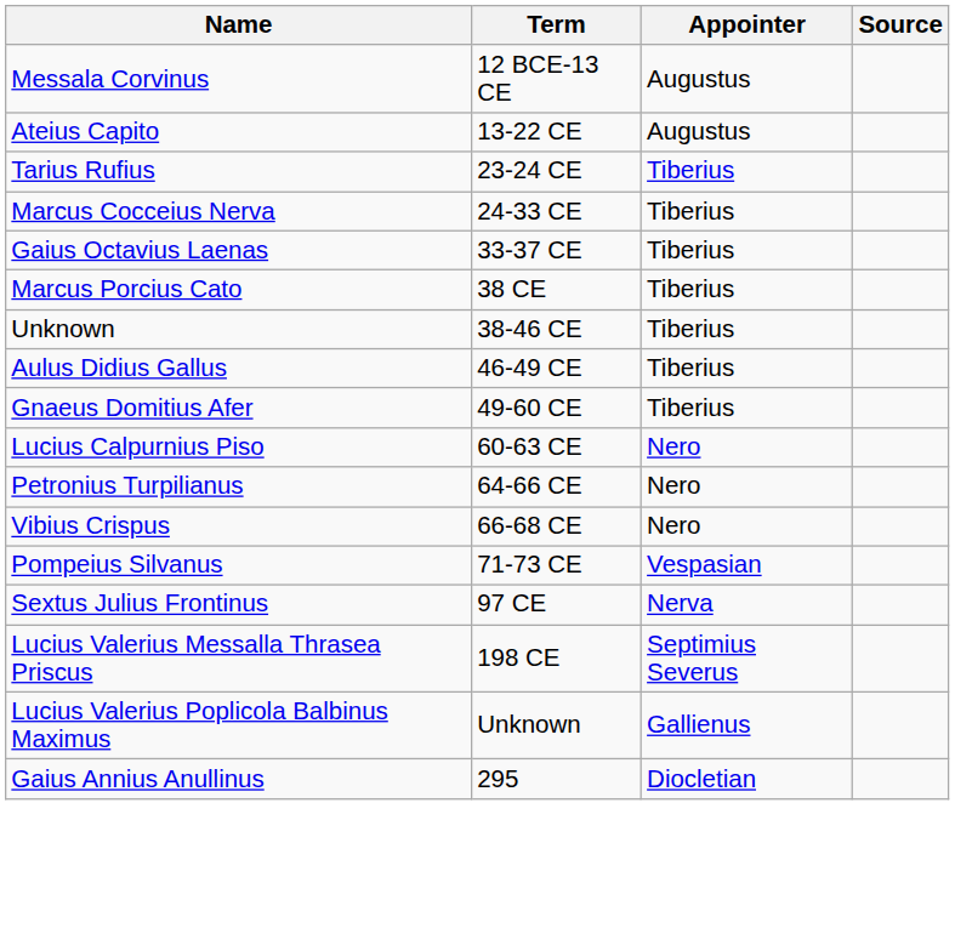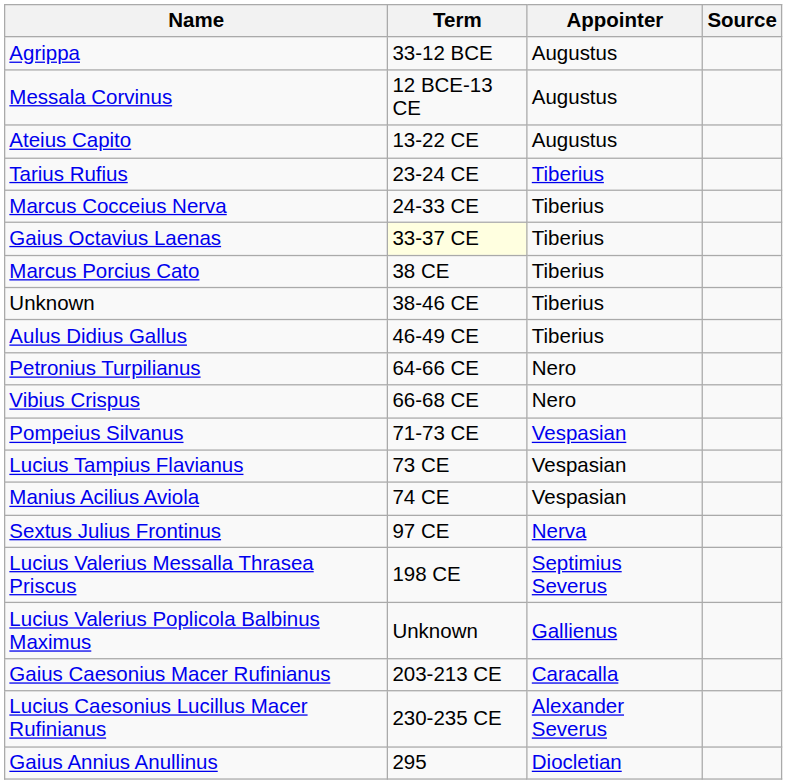+ row: Agrippa | 33-12 BCE | Augustus
Gaius Octavius Laenas | Term: no background -> lightyellow background
- row: Gnaeus Domitius Afer | 49-60 CE | Tiberius
- row: Lucius Calpurnius Piso | 60-63 CE | Nero
+ row: Lucius Tampius Flavianus | 73 CE | Vespasian
+ row: Manius Acilius Aviola | 74 CE | Vespasian
+ row: Gaius Caesonius Macer Rufinianus | 203-213 CE | Caracalla
+ row: Lucius Caesonius Lucillus Macer Rufinianus | 230-235 CE | Alexander Severus
